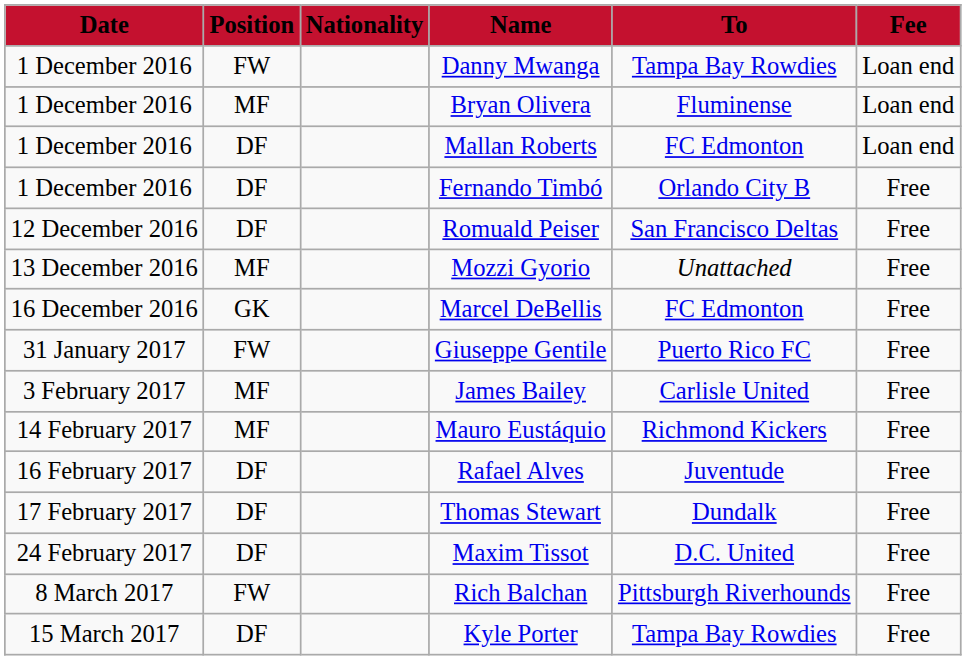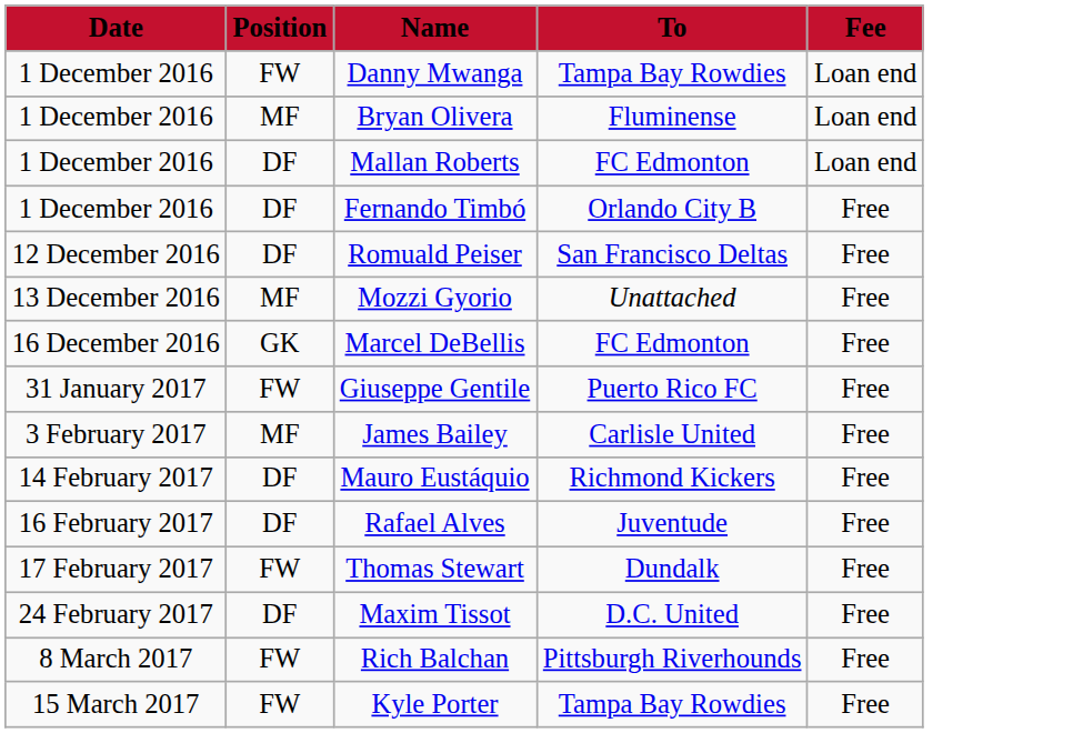- column: Nationality
Mauro Eustáquio | Position: MF -> DF
Thomas Stewart | Position: DF -> FW
Kyle Porter | Position: DF -> FW
